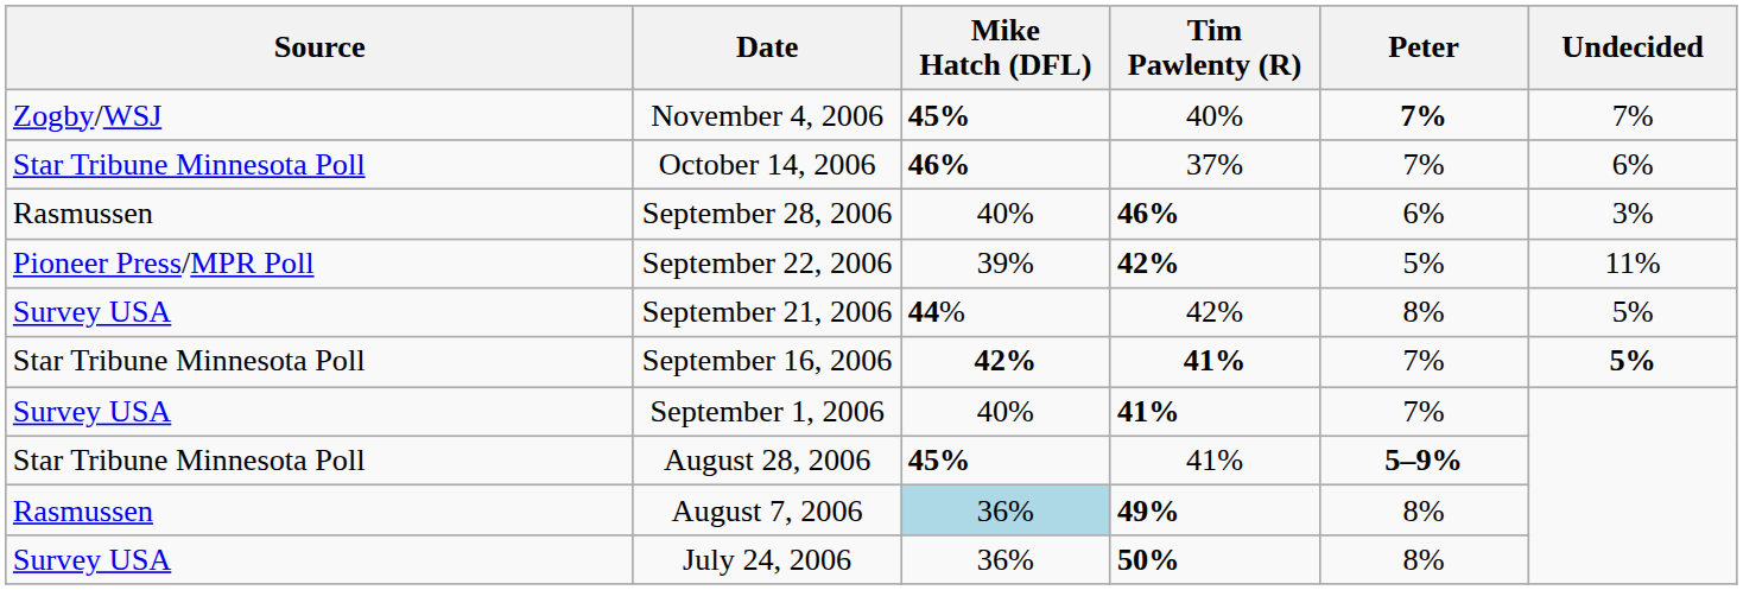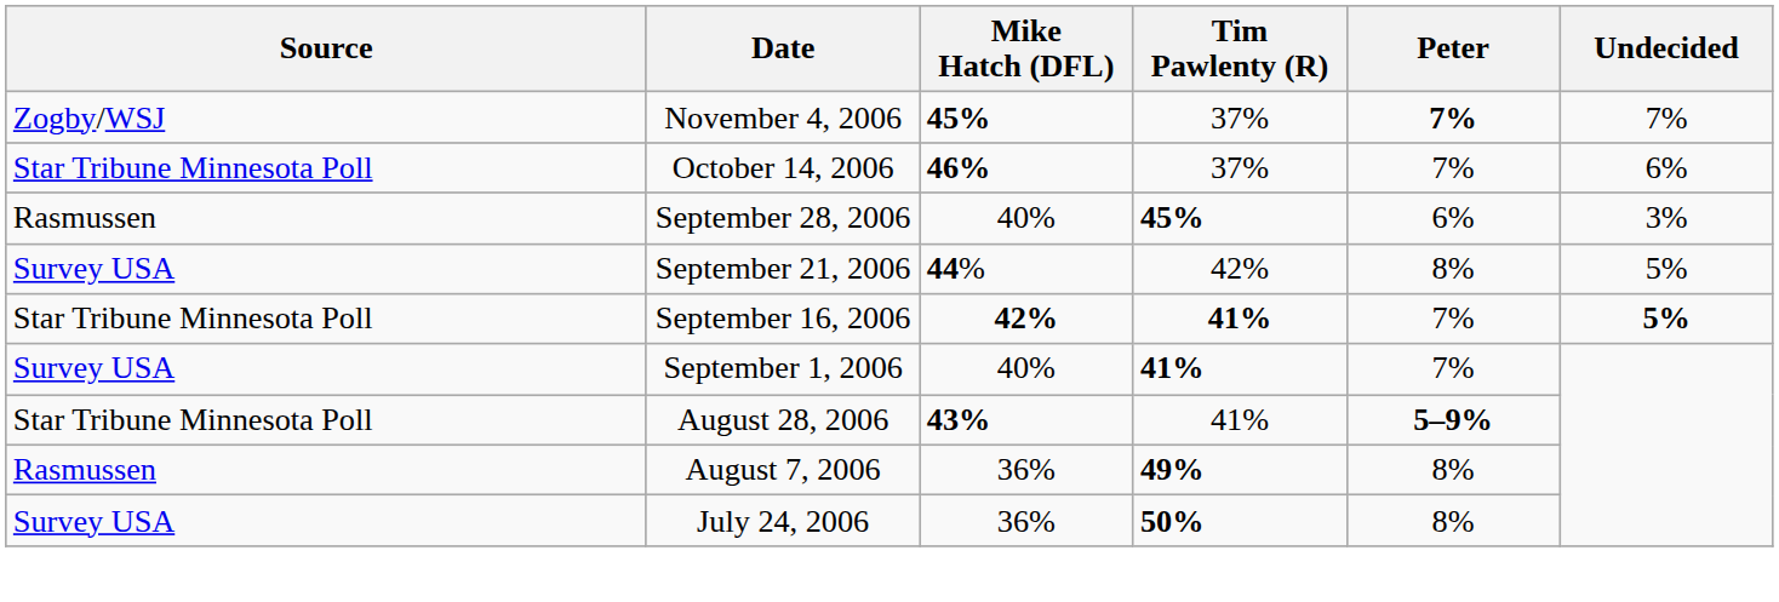November 4, 2006 | Tim Pawlenty (R): 40% -> 37%
September 28, 2006 | Tim Pawlenty (R): 46% -> 45%
- row: Pioneer Press/MPR Poll | September 22, 2006 | 39% | 42% | 5% | 11%
August 28, 2006 | Mike Hatch (DFL): 45% -> 43%
August 7, 2006 | Mike Hatch (DFL): lightblue background -> no background
